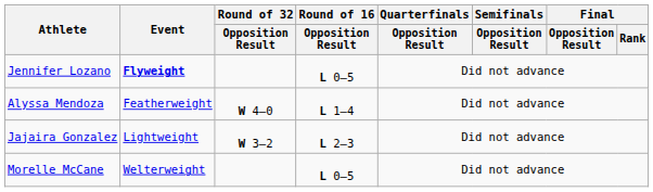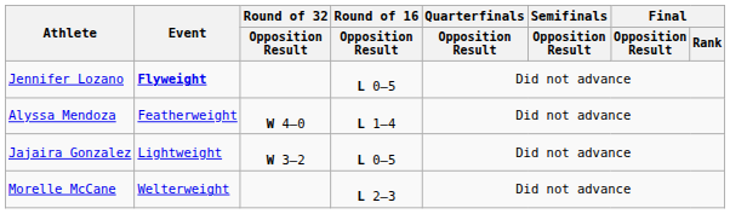Jajaira Gonzalez | Round of 16 / Opposition Result: L 2–3 -> L 0–5
Morelle McCane | Round of 16 / Opposition Result: L 0–5 -> L 2–3
